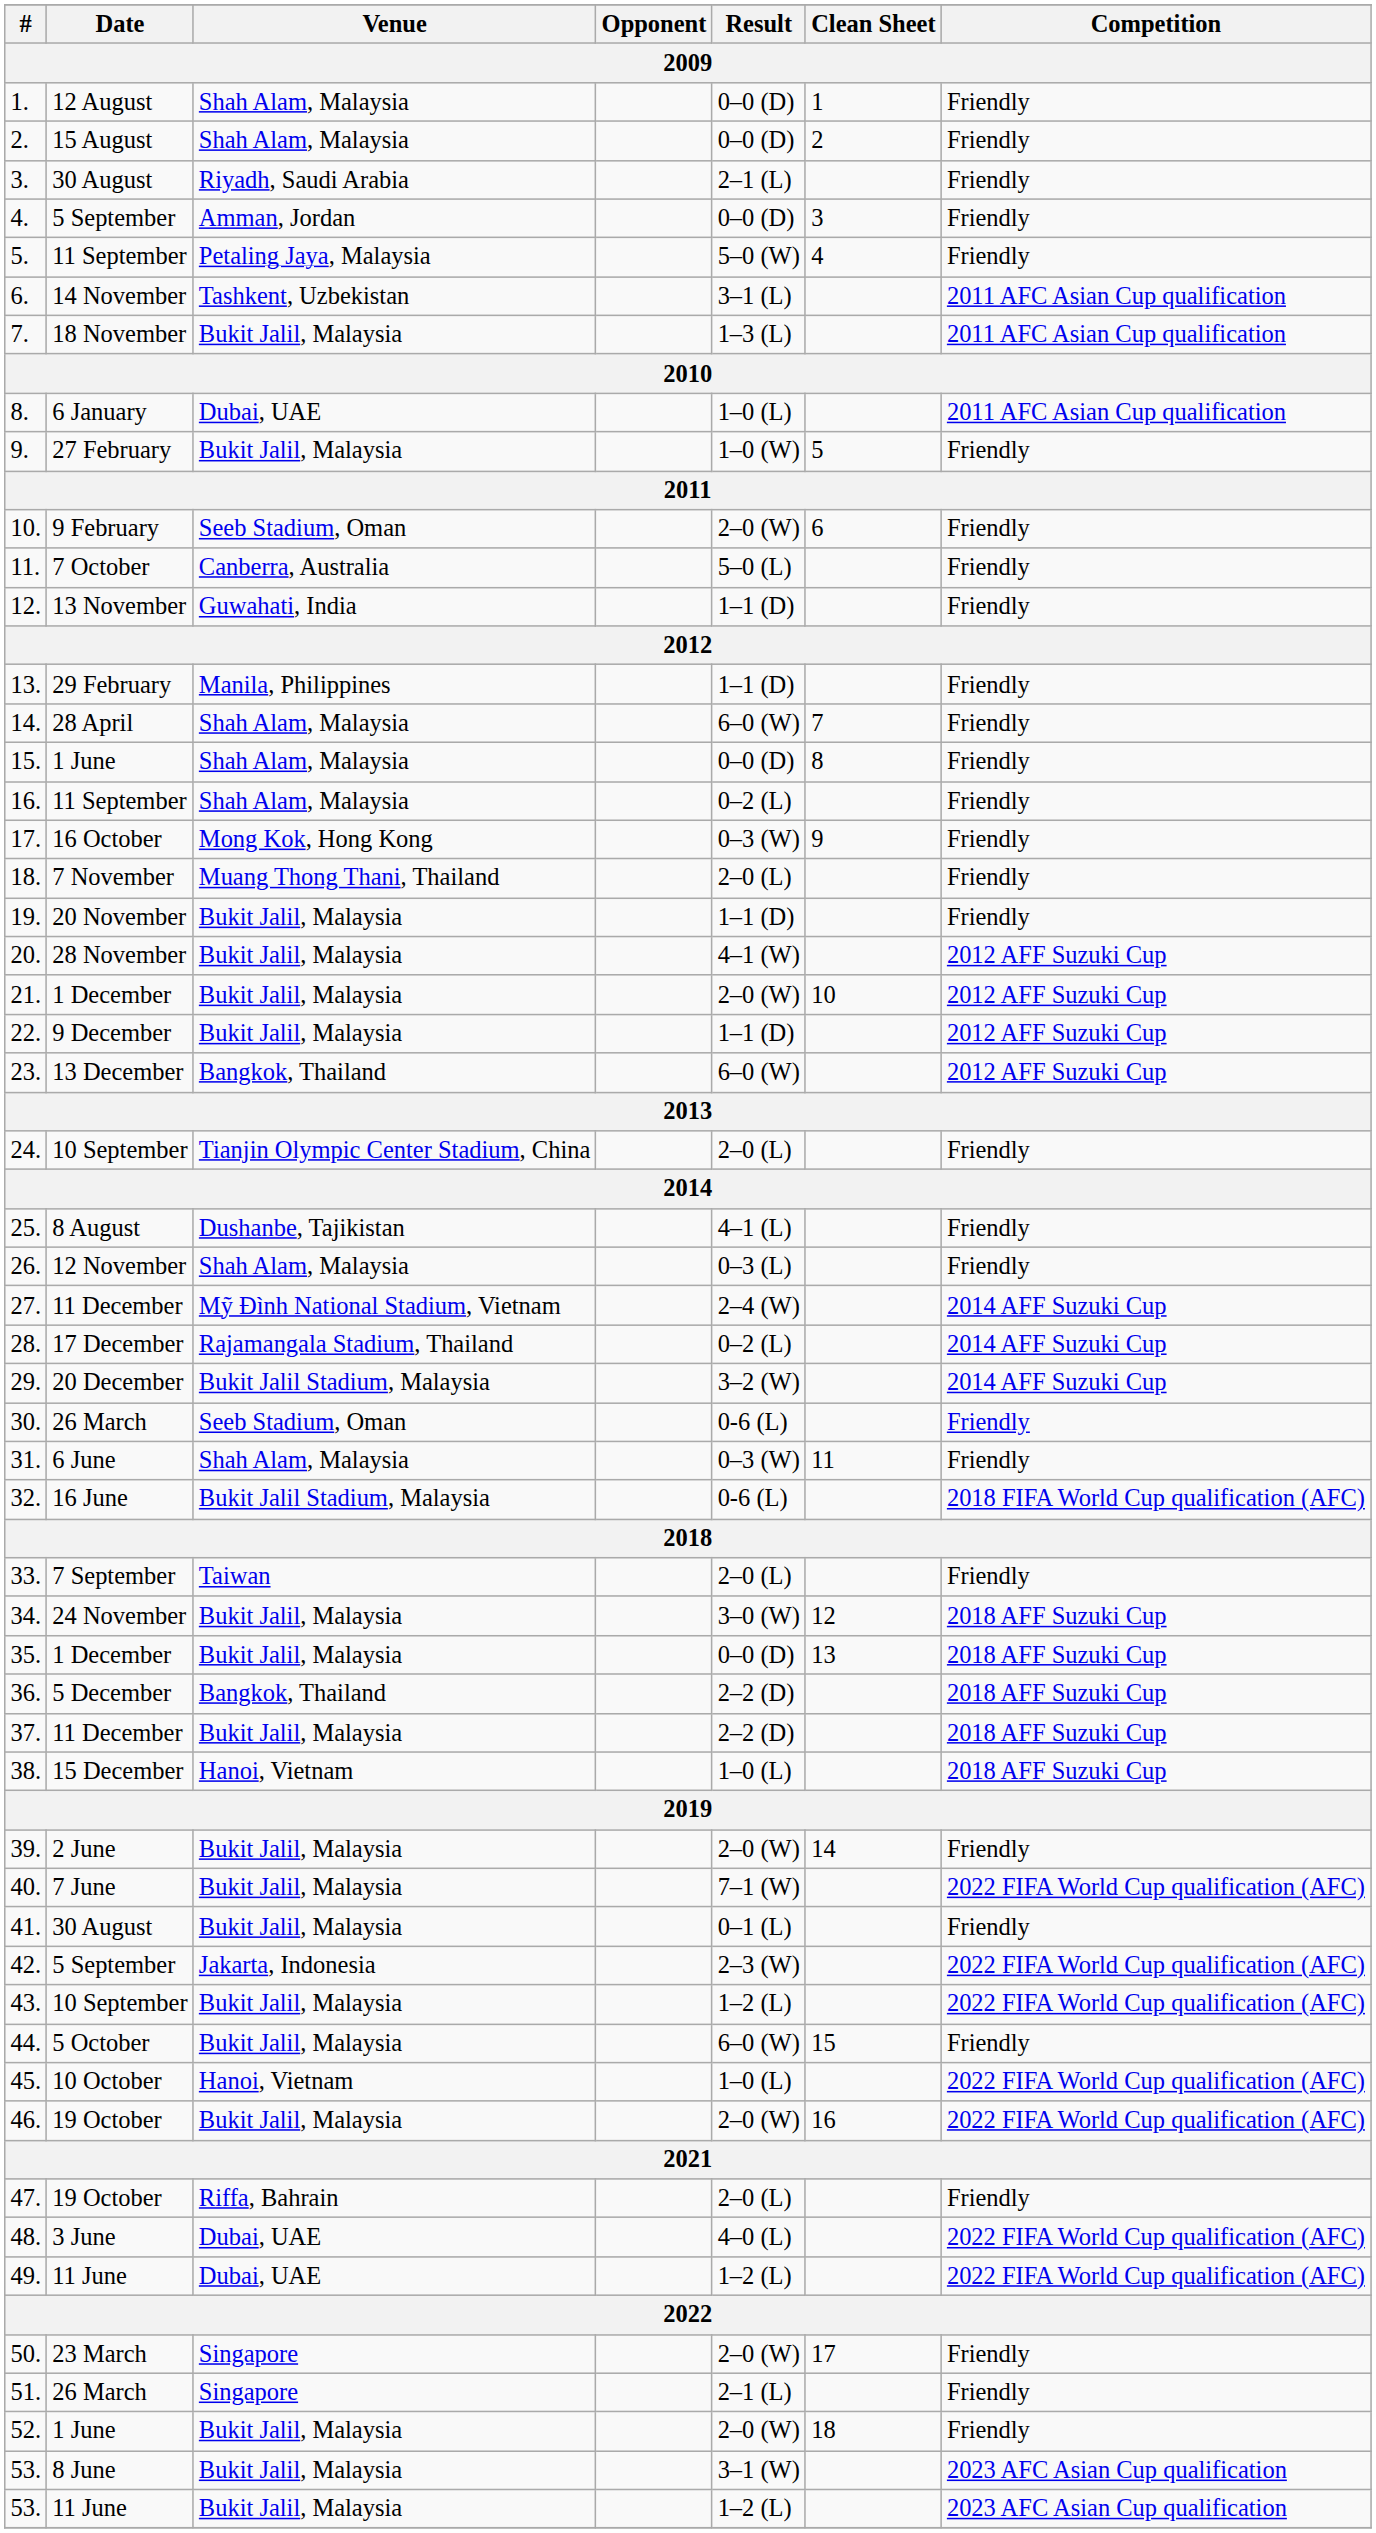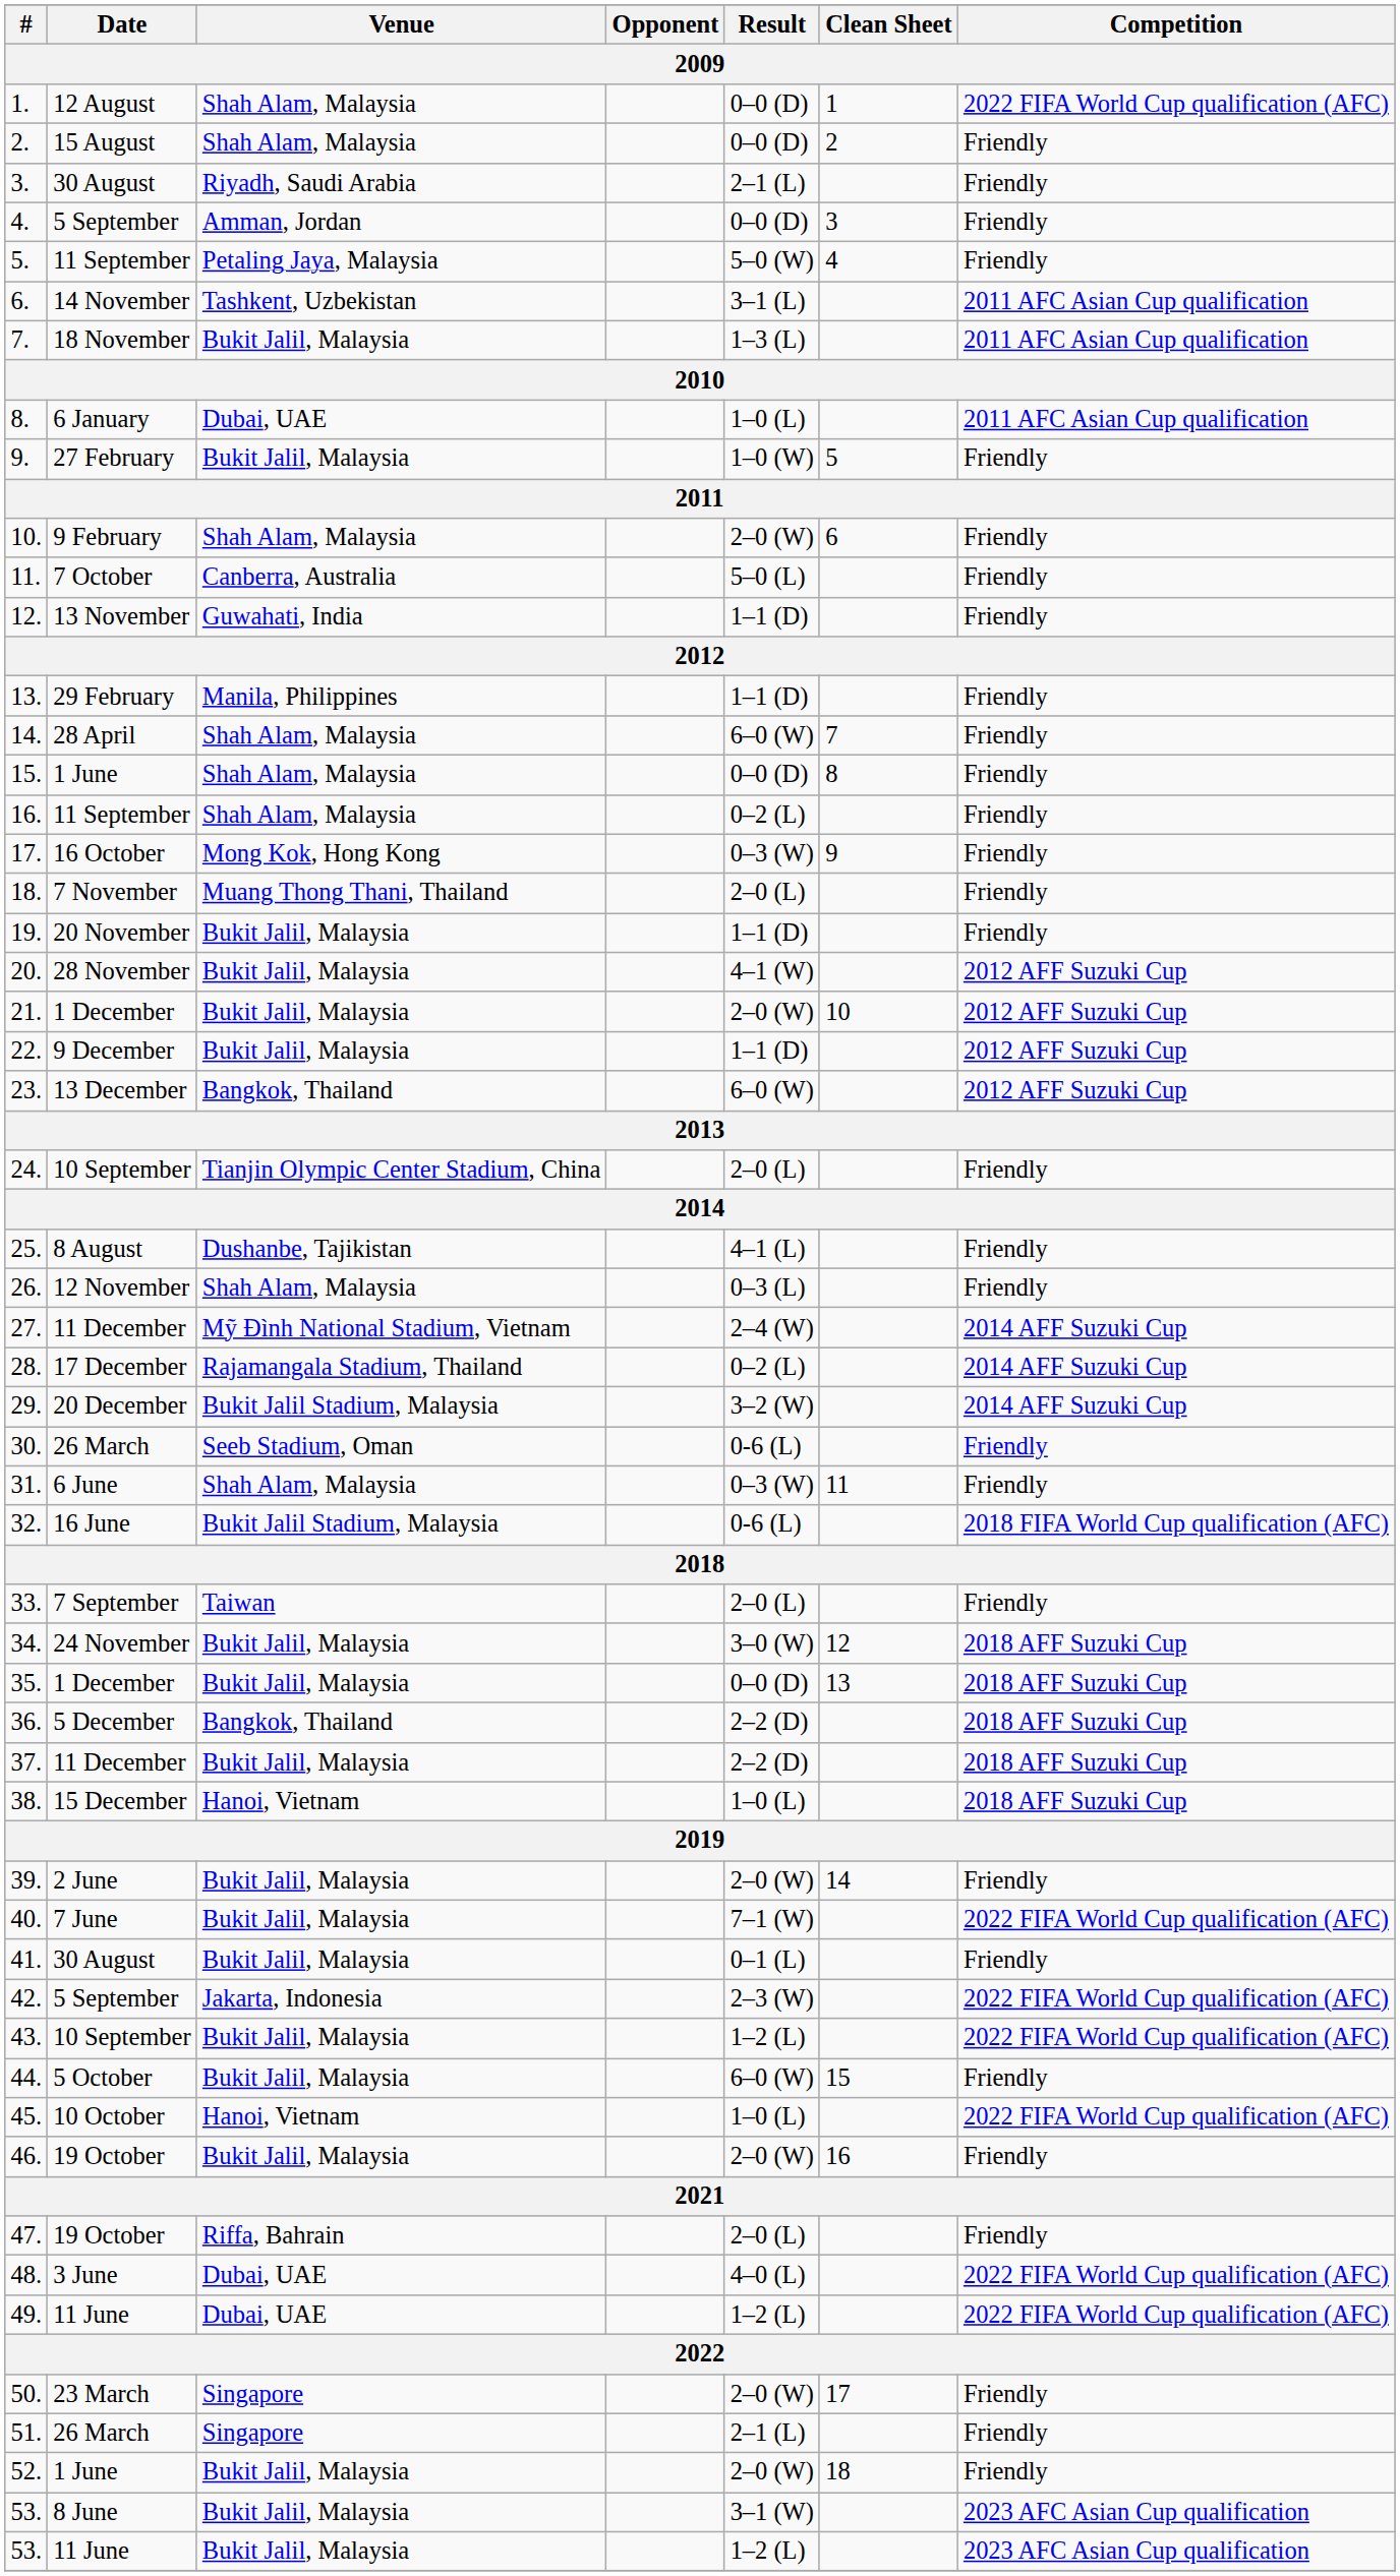1. | Competition: Friendly -> 2022 FIFA World Cup qualification (AFC)
10. | Venue: Seeb Stadium, Oman -> Shah Alam, Malaysia
46. | Competition: 2022 FIFA World Cup qualification (AFC) -> Friendly
